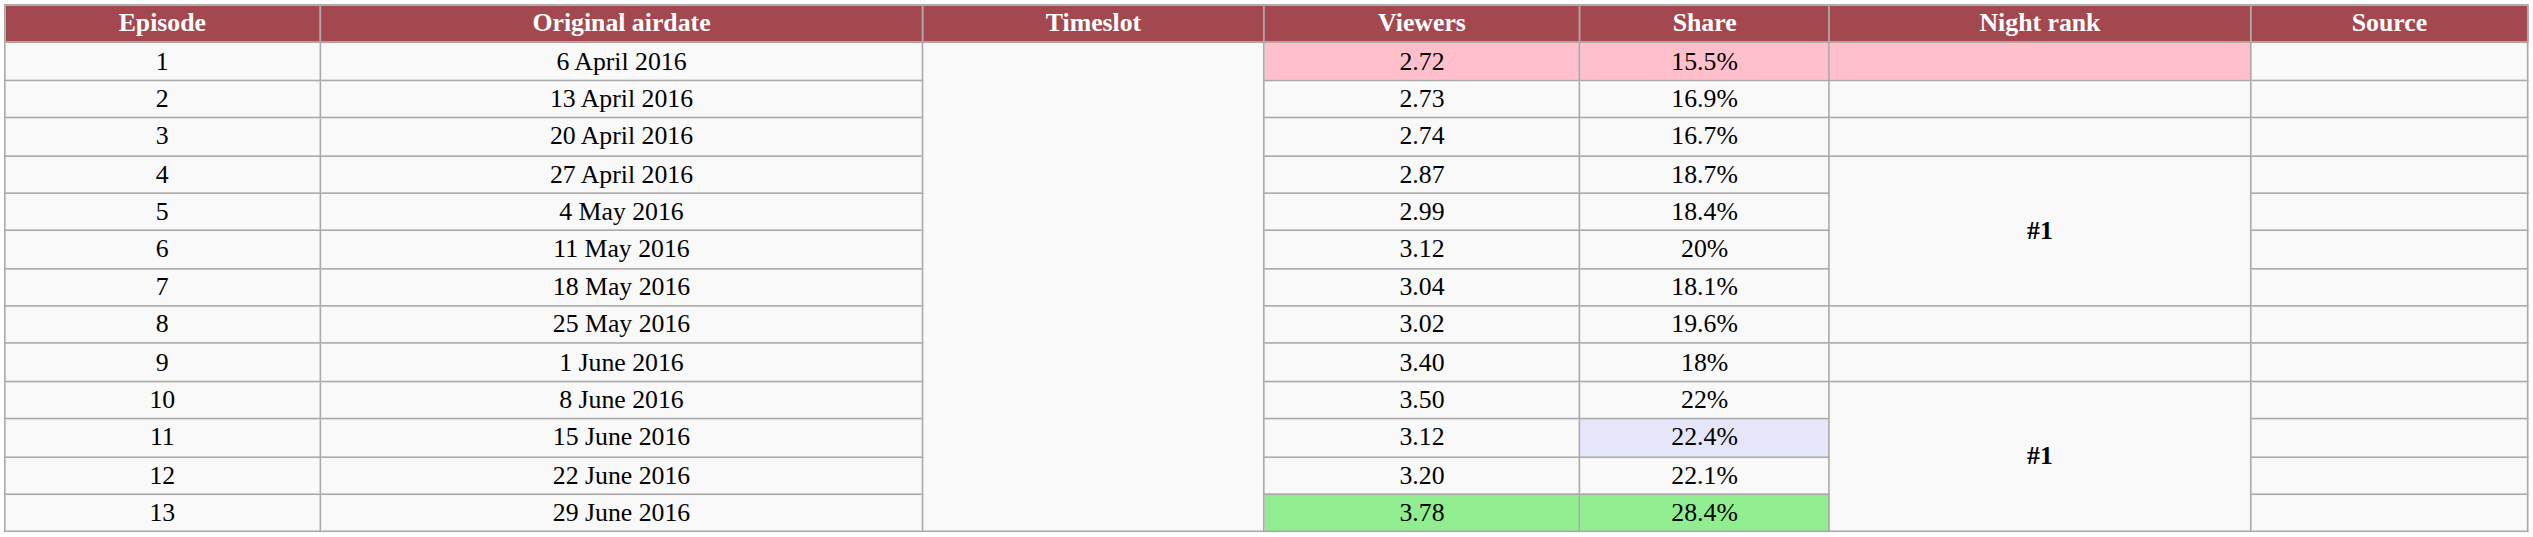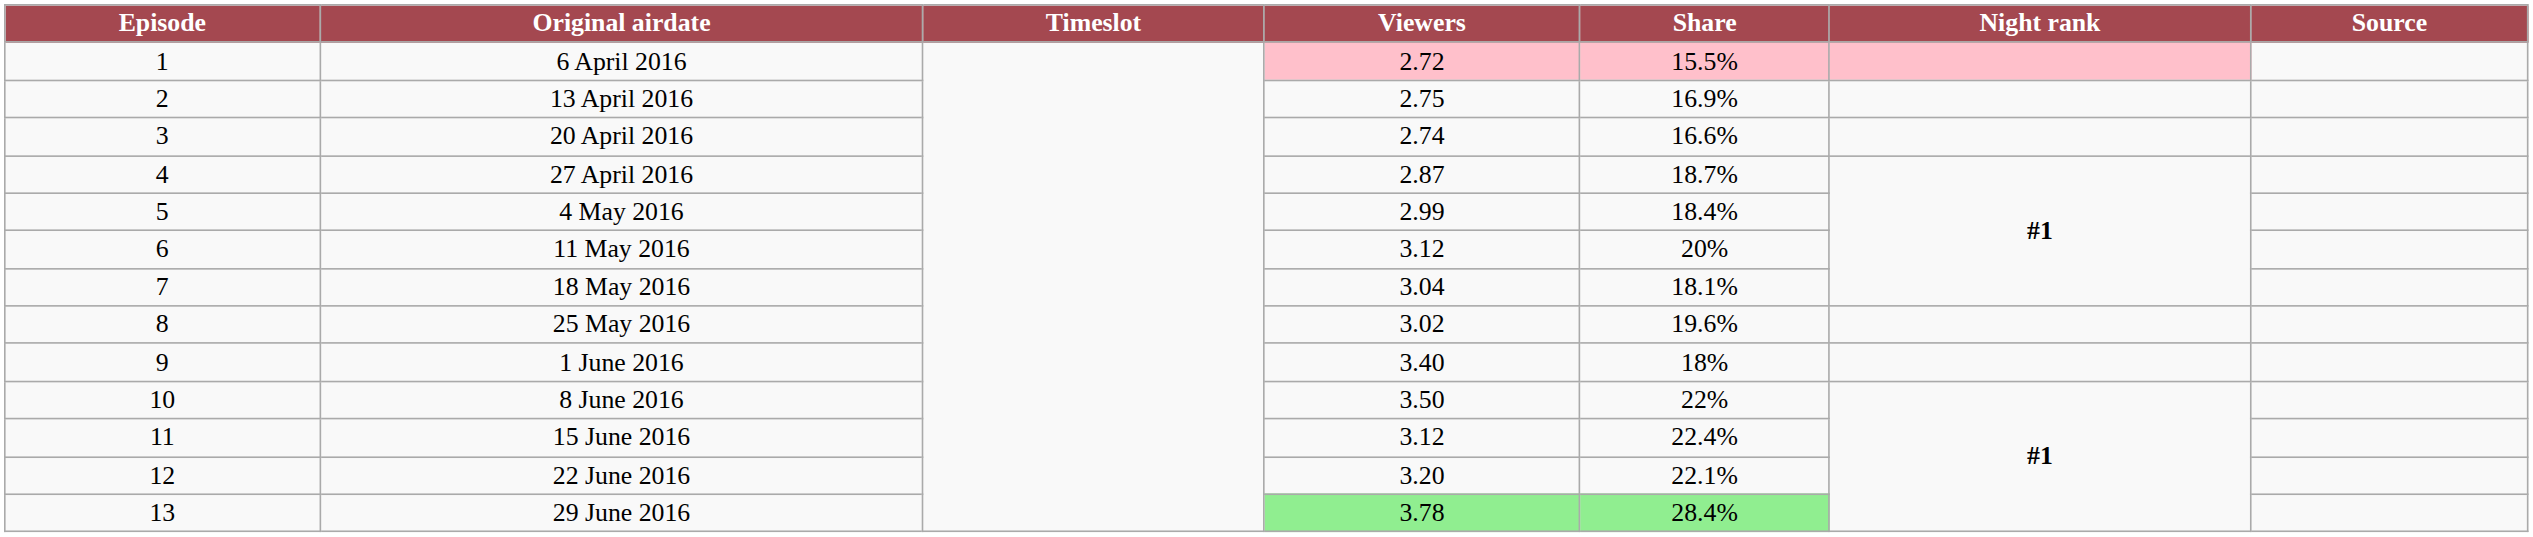13 April 2016 | Viewers: 2.73 -> 2.75
20 April 2016 | Share: 16.7% -> 16.6%
15 June 2016 | Share: lavender background -> no background
